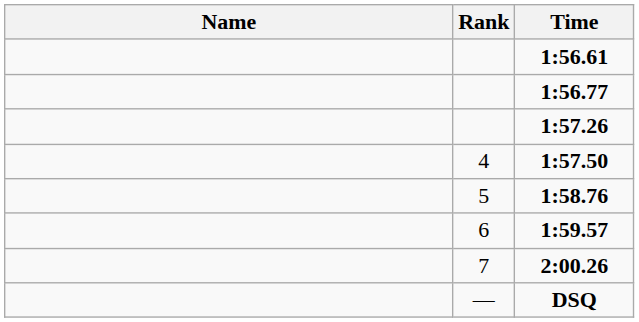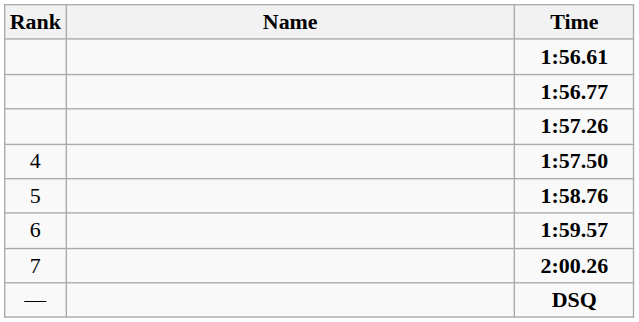columns swapped: Rank <-> Name
